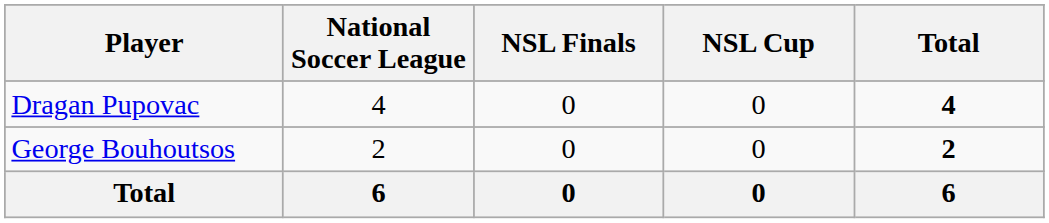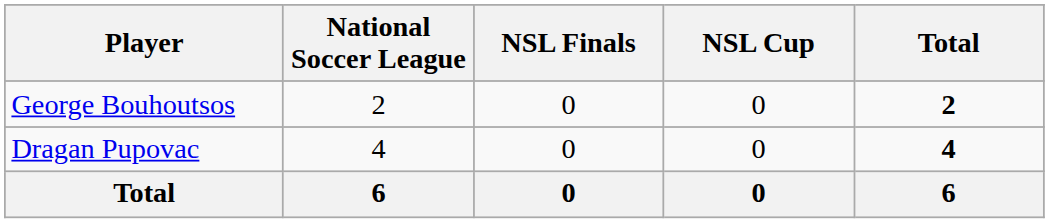rows swapped: Dragan Pupovac <-> George Bouhoutsos
